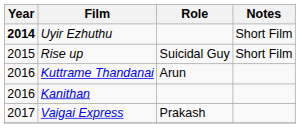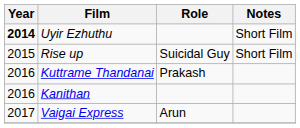Kuttrame Thandanai | Role: Arun -> Prakash
Vaigai Express | Role: Prakash -> Arun
